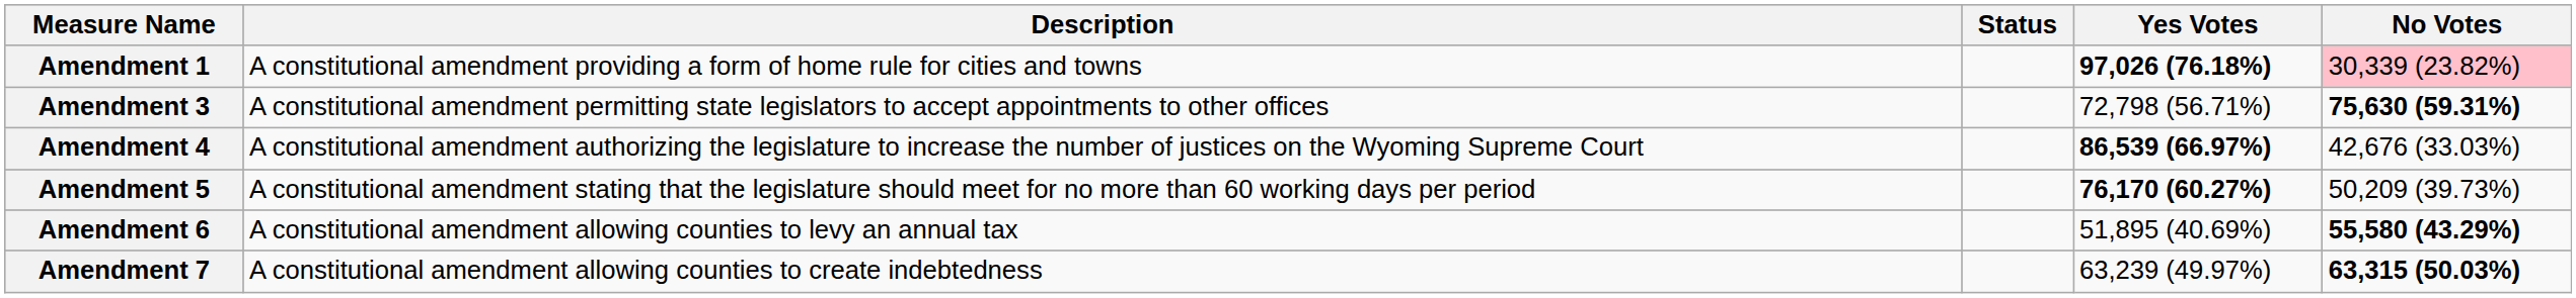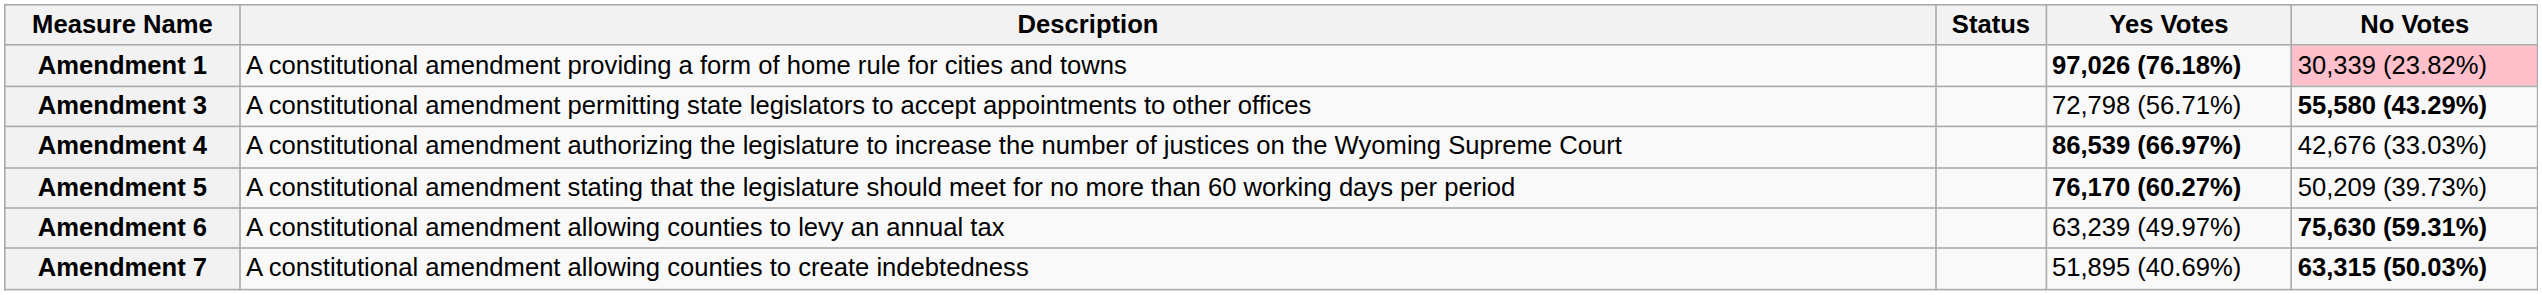Amendment 3 | No Votes: 75,630 (59.31%) -> 55,580 (43.29%)
Amendment 6 | Yes Votes: 51,895 (40.69%) -> 63,239 (49.97%)
Amendment 6 | No Votes: 55,580 (43.29%) -> 75,630 (59.31%)
Amendment 7 | Yes Votes: 63,239 (49.97%) -> 51,895 (40.69%)
